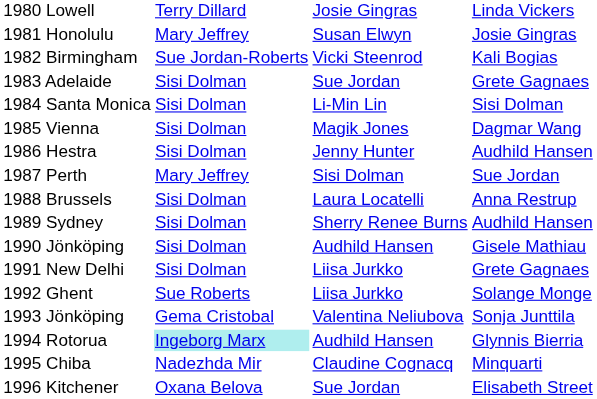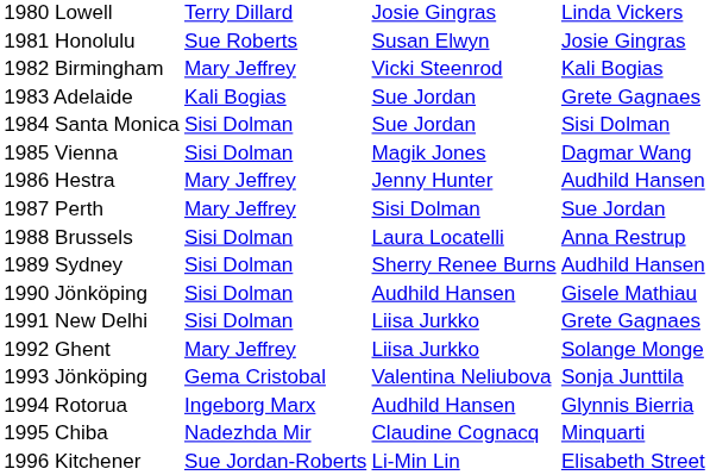1981 Honolulu | column 2: Mary Jeffrey -> Sue Roberts
1982 Birmingham | column 2: Sue Jordan-Roberts -> Mary Jeffrey
1983 Adelaide | column 2: Sisi Dolman -> Kali Bogias
1984 Santa Monica | column 3: Li-Min Lin -> Sue Jordan
1986 Hestra | column 2: Sisi Dolman -> Mary Jeffrey
1992 Ghent | column 2: Sue Roberts -> Mary Jeffrey
1994 Rotorua | column 2: paleturquoise background -> no background
1996 Kitchener | column 2: Oxana Belova -> Sue Jordan-Roberts
1996 Kitchener | column 3: Sue Jordan -> Li-Min Lin
